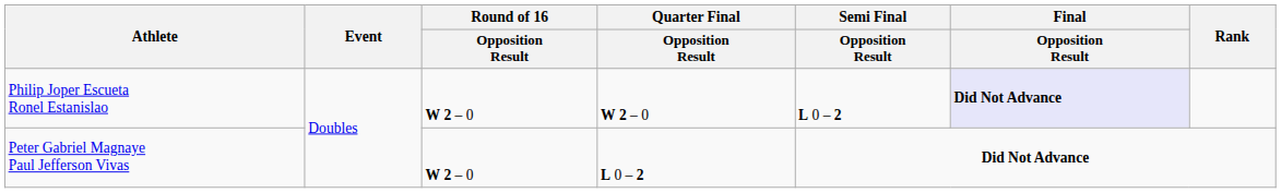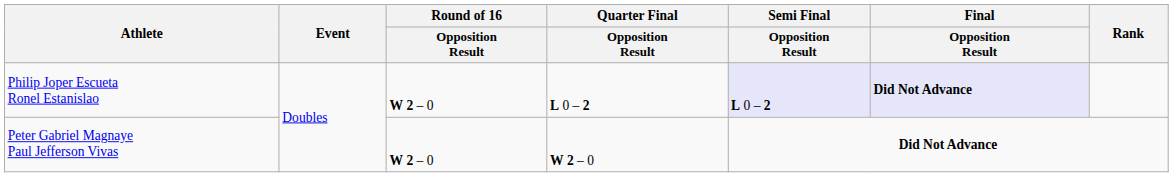Philip Joper Escueta Ronel Estanislao | Quarter Final / Opposition Result: W 2 – 0 -> L 0 – 2
Philip Joper Escueta Ronel Estanislao | Semi Final / Opposition Result: no background -> lavender background
Peter Gabriel Magnaye Paul Jefferson Vivas | Quarter Final / Opposition Result: L 0 – 2 -> W 2 – 0
